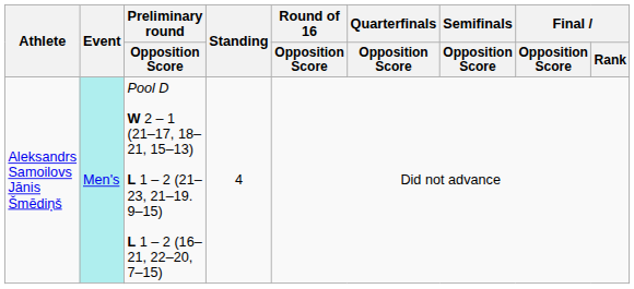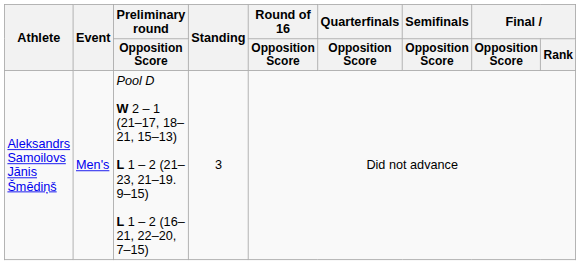Aleksandrs Samoilovs Jānis Šmēdiņš | Event: paleturquoise background -> no background
Aleksandrs Samoilovs Jānis Šmēdiņš | Standing: 4 -> 3
